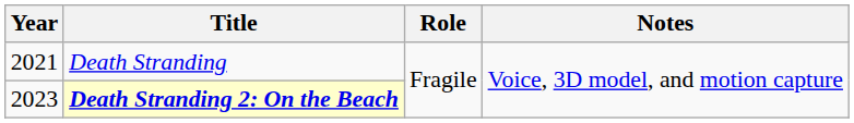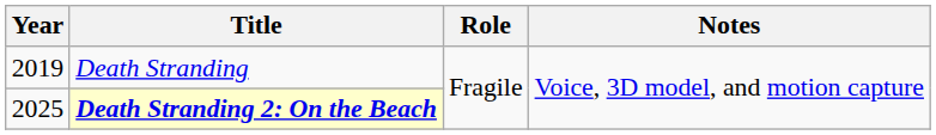Death Stranding | Year: 2021 -> 2019
Death Stranding 2: On the Beach | Year: 2023 -> 2025
